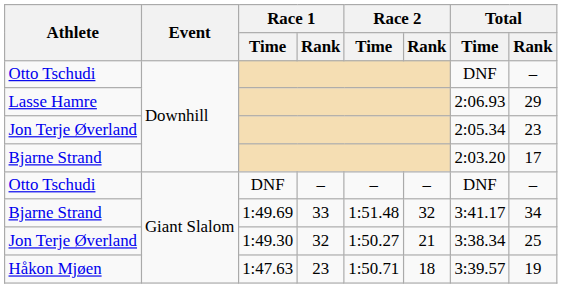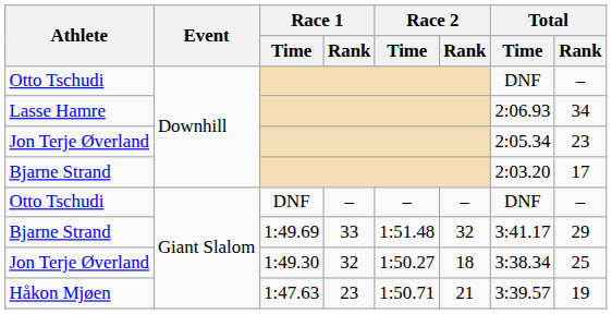Lasse Hamre | Total / Rank: 29 -> 34
Bjarne Strand / 1:49.69 | Total / Rank: 34 -> 29
Jon Terje Øverland / 1:49.30 | Race 2 / Rank: 21 -> 18
Håkon Mjøen | Race 2 / Rank: 18 -> 21
